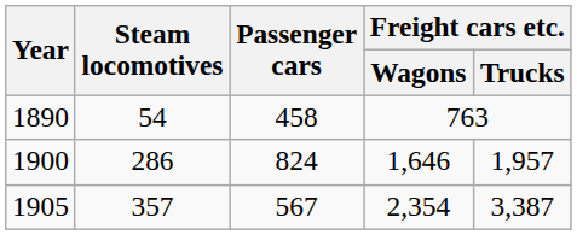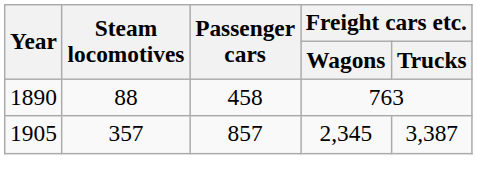1890 | Steam locomotives: 54 -> 88
- row: 1900 | 286 | 824 | 1,646 | 1,957
1905 | Passenger cars: 567 -> 857
1905 | Freight cars etc. / Wagons: 2,354 -> 2,345
